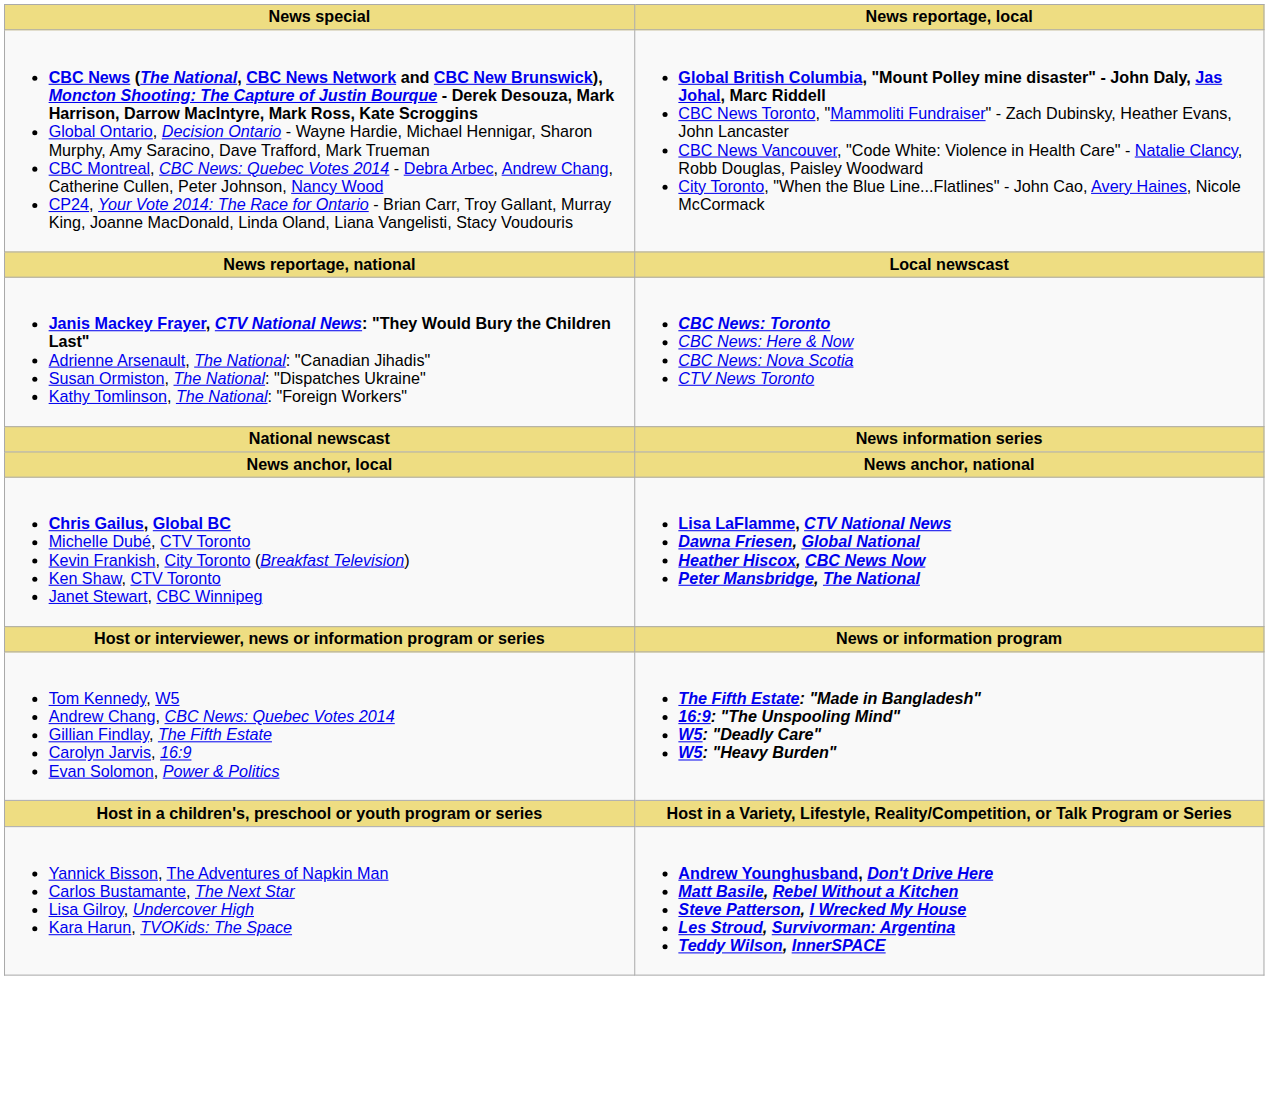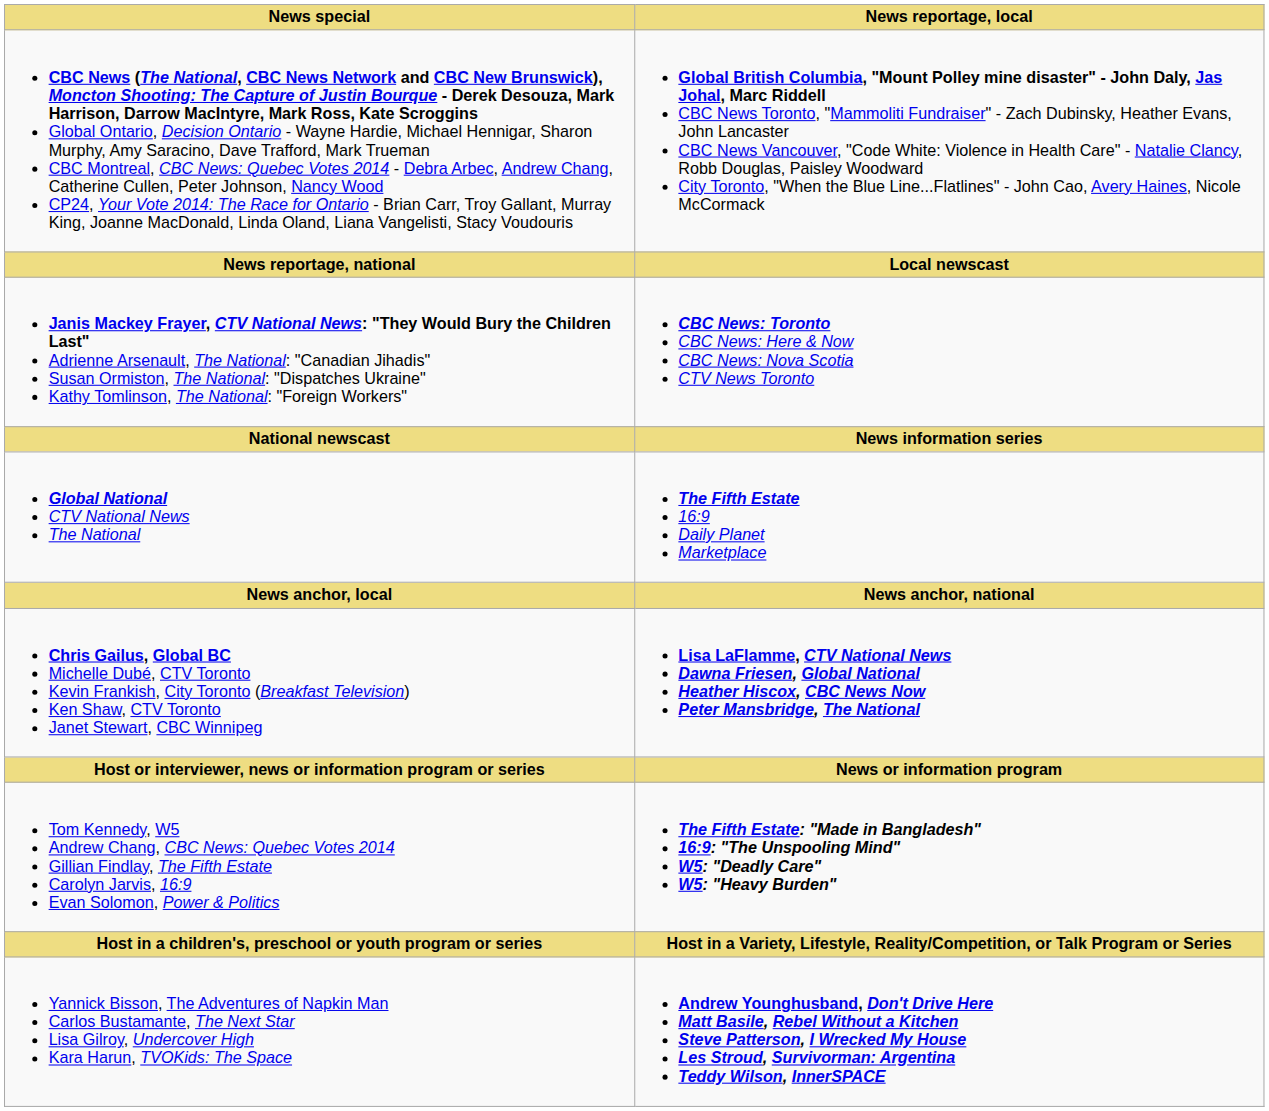+ row: Global National CTV National News The National | The Fifth Estate 16:9 Daily Planet Marketplace
